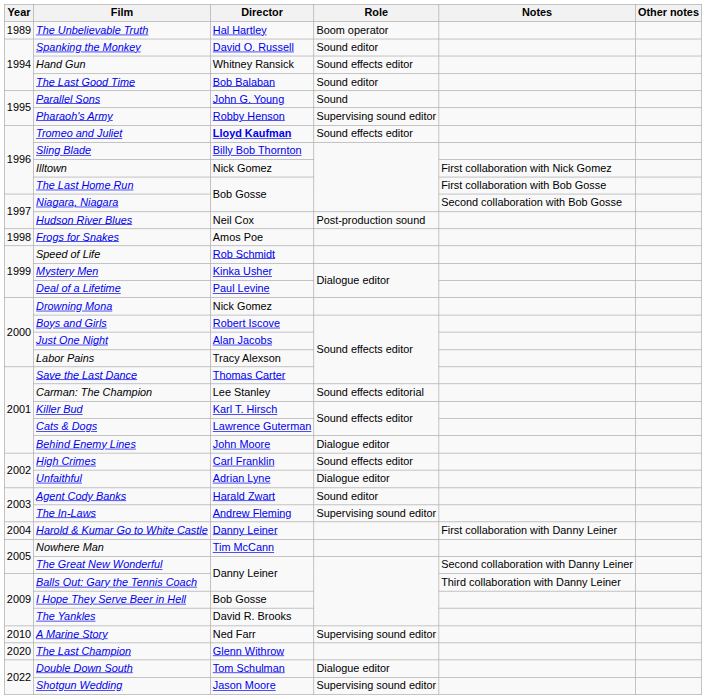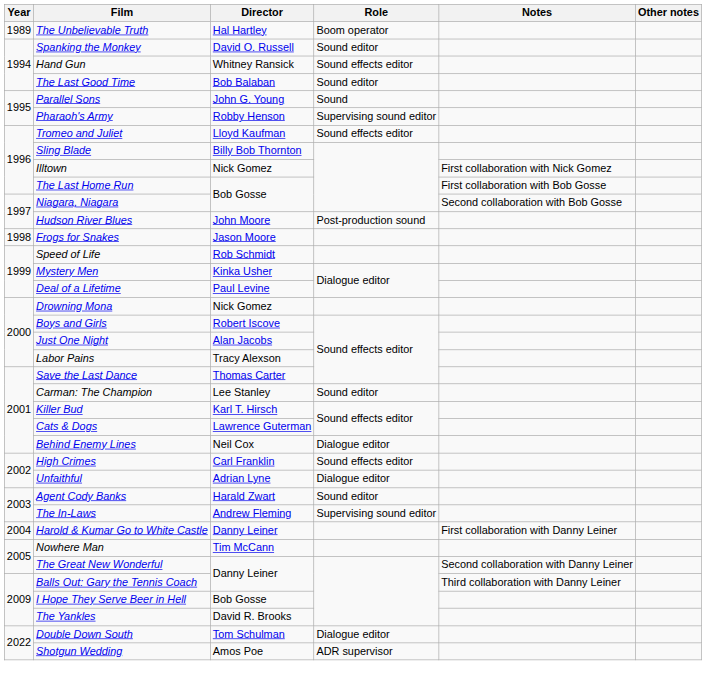Tromeo and Juliet | Director: bold -> normal
Hudson River Blues | Director: Neil Cox -> John Moore
Frogs for Snakes | Director: Amos Poe -> Jason Moore
Carman: The Champion | Role: Sound effects editorial -> Sound editor
Behind Enemy Lines | Director: John Moore -> Neil Cox
- row: 2010 | A Marine Story | Ned Farr | Supervising sound editor
- row: 2020 | The Last Champion | Glenn Withrow
Shotgun Wedding | Director: Jason Moore -> Amos Poe
Shotgun Wedding | Role: Supervising sound editor -> ADR supervisor
